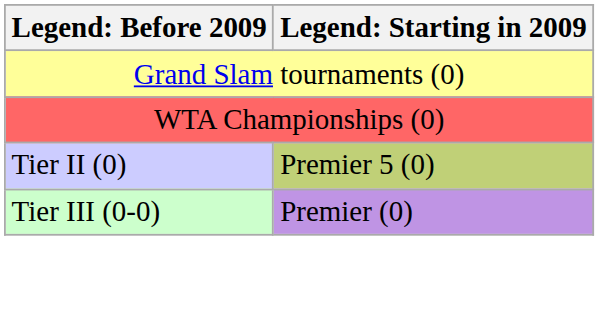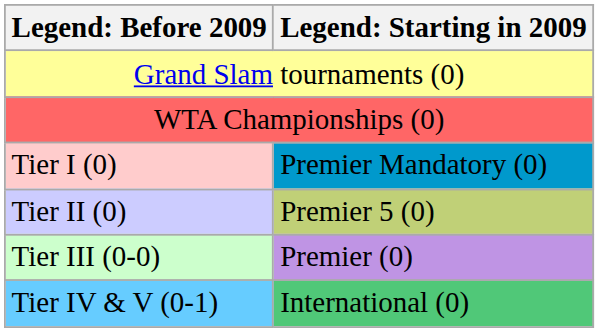+ row: Tier I (0) | Premier Mandatory (0)
+ row: Tier IV & V (0-1) | International (0)
